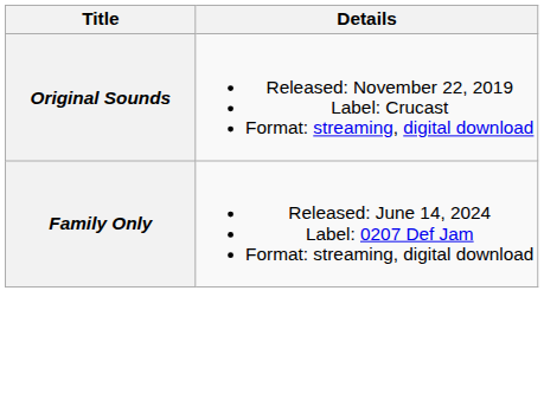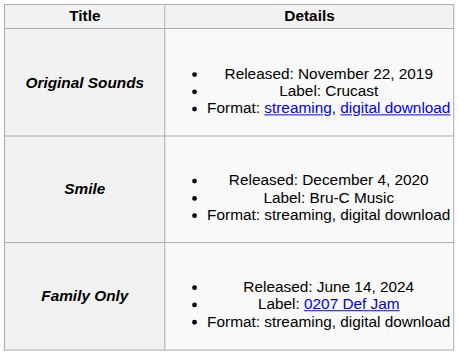+ row: Smile | Released: December 4, 2020 Label: Bru-C Music Format: streaming, digital download
